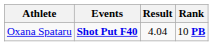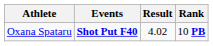Oxana Spataru | Result: 4.04 -> 4.02
